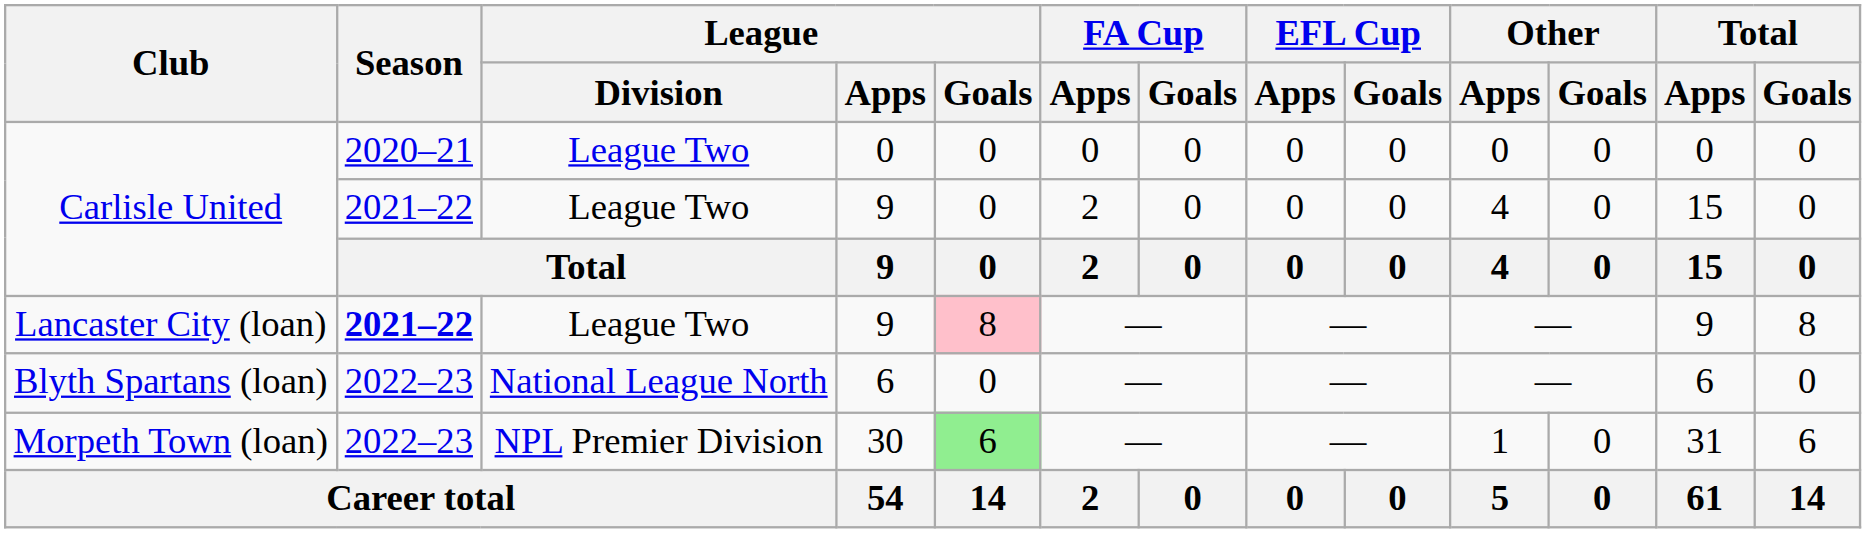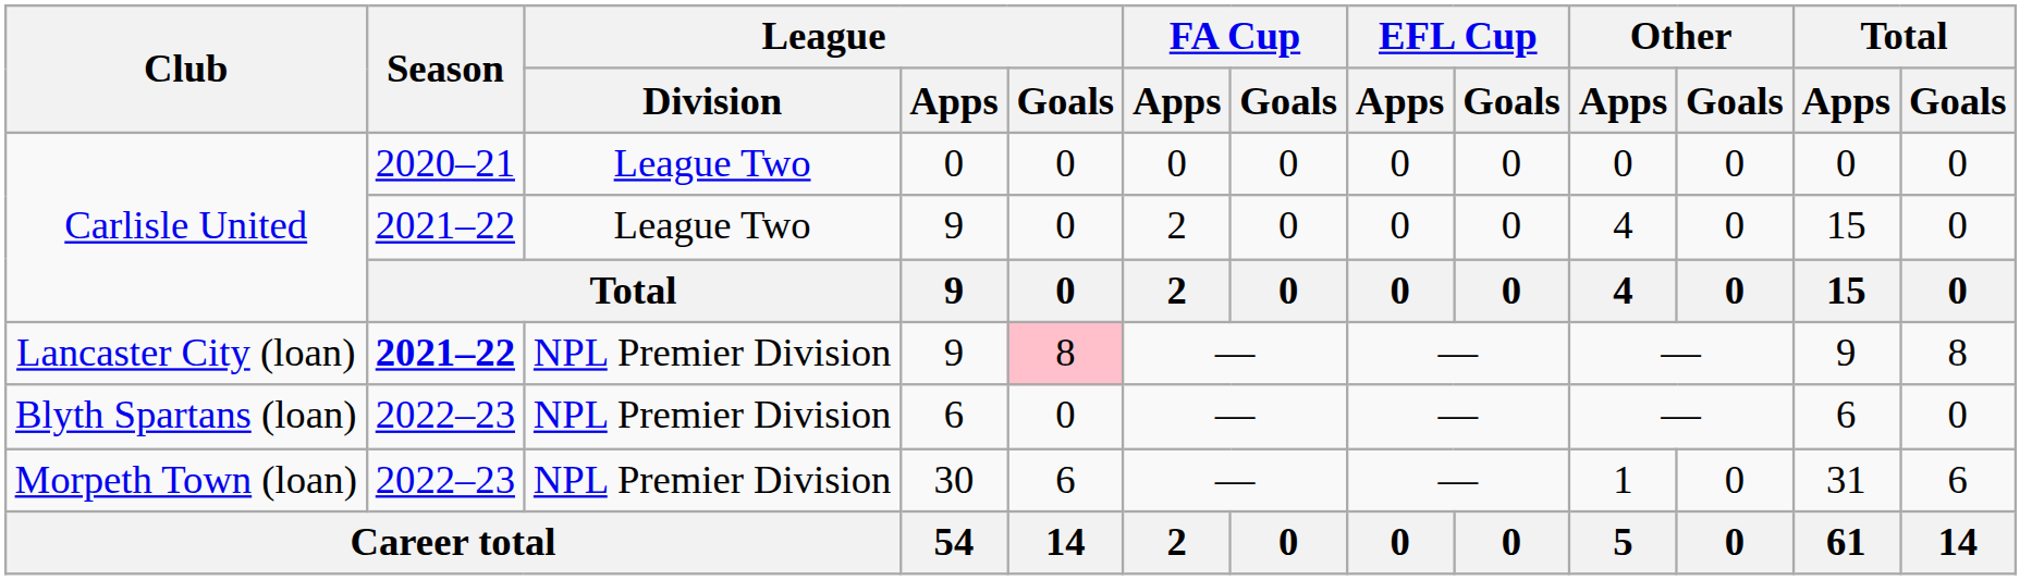Lancaster City (loan) | League / Division: League Two -> NPL Premier Division
Blyth Spartans (loan) | League / Division: National League North -> NPL Premier Division
Morpeth Town (loan) | League / Goals: lightgreen background -> no background
